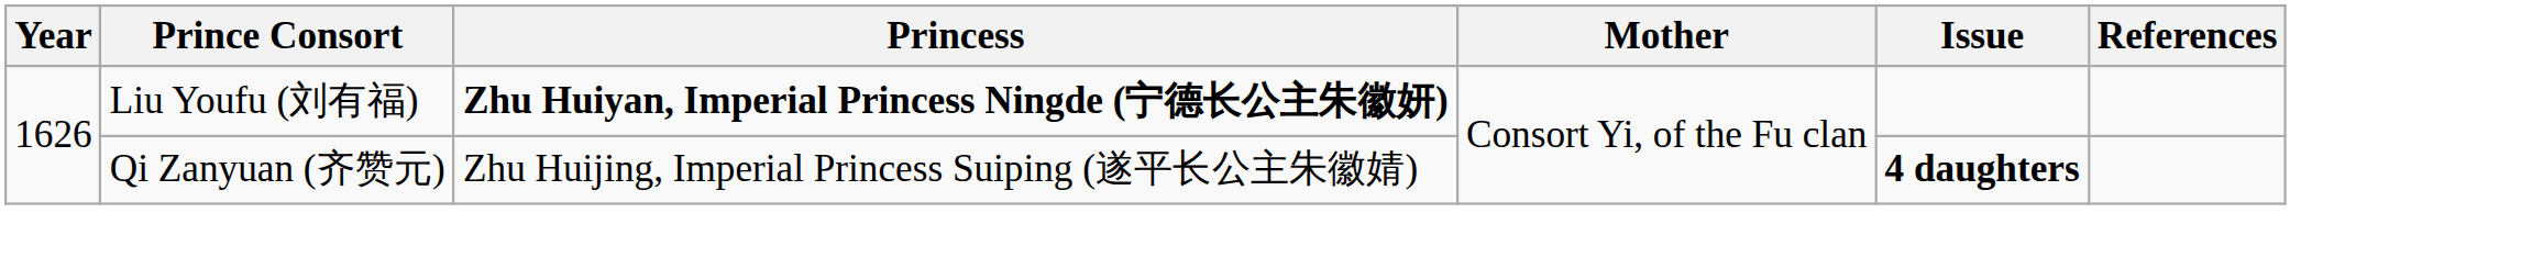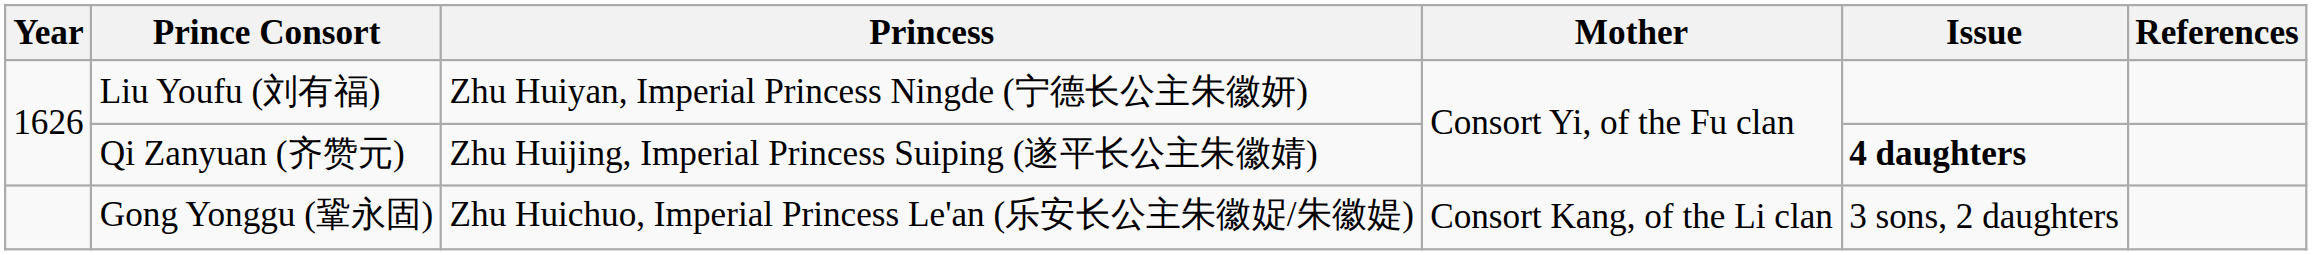Liu Youfu (刘有福) | Princess: bold -> normal
+ row: Gong Yonggu (鞏永固) | Zhu Huichuo, Imperial Princess Le'an (乐安长公主朱徽娖/朱徽媞) | Consort Kang, of the Li clan | 3 sons, 2 daughters
